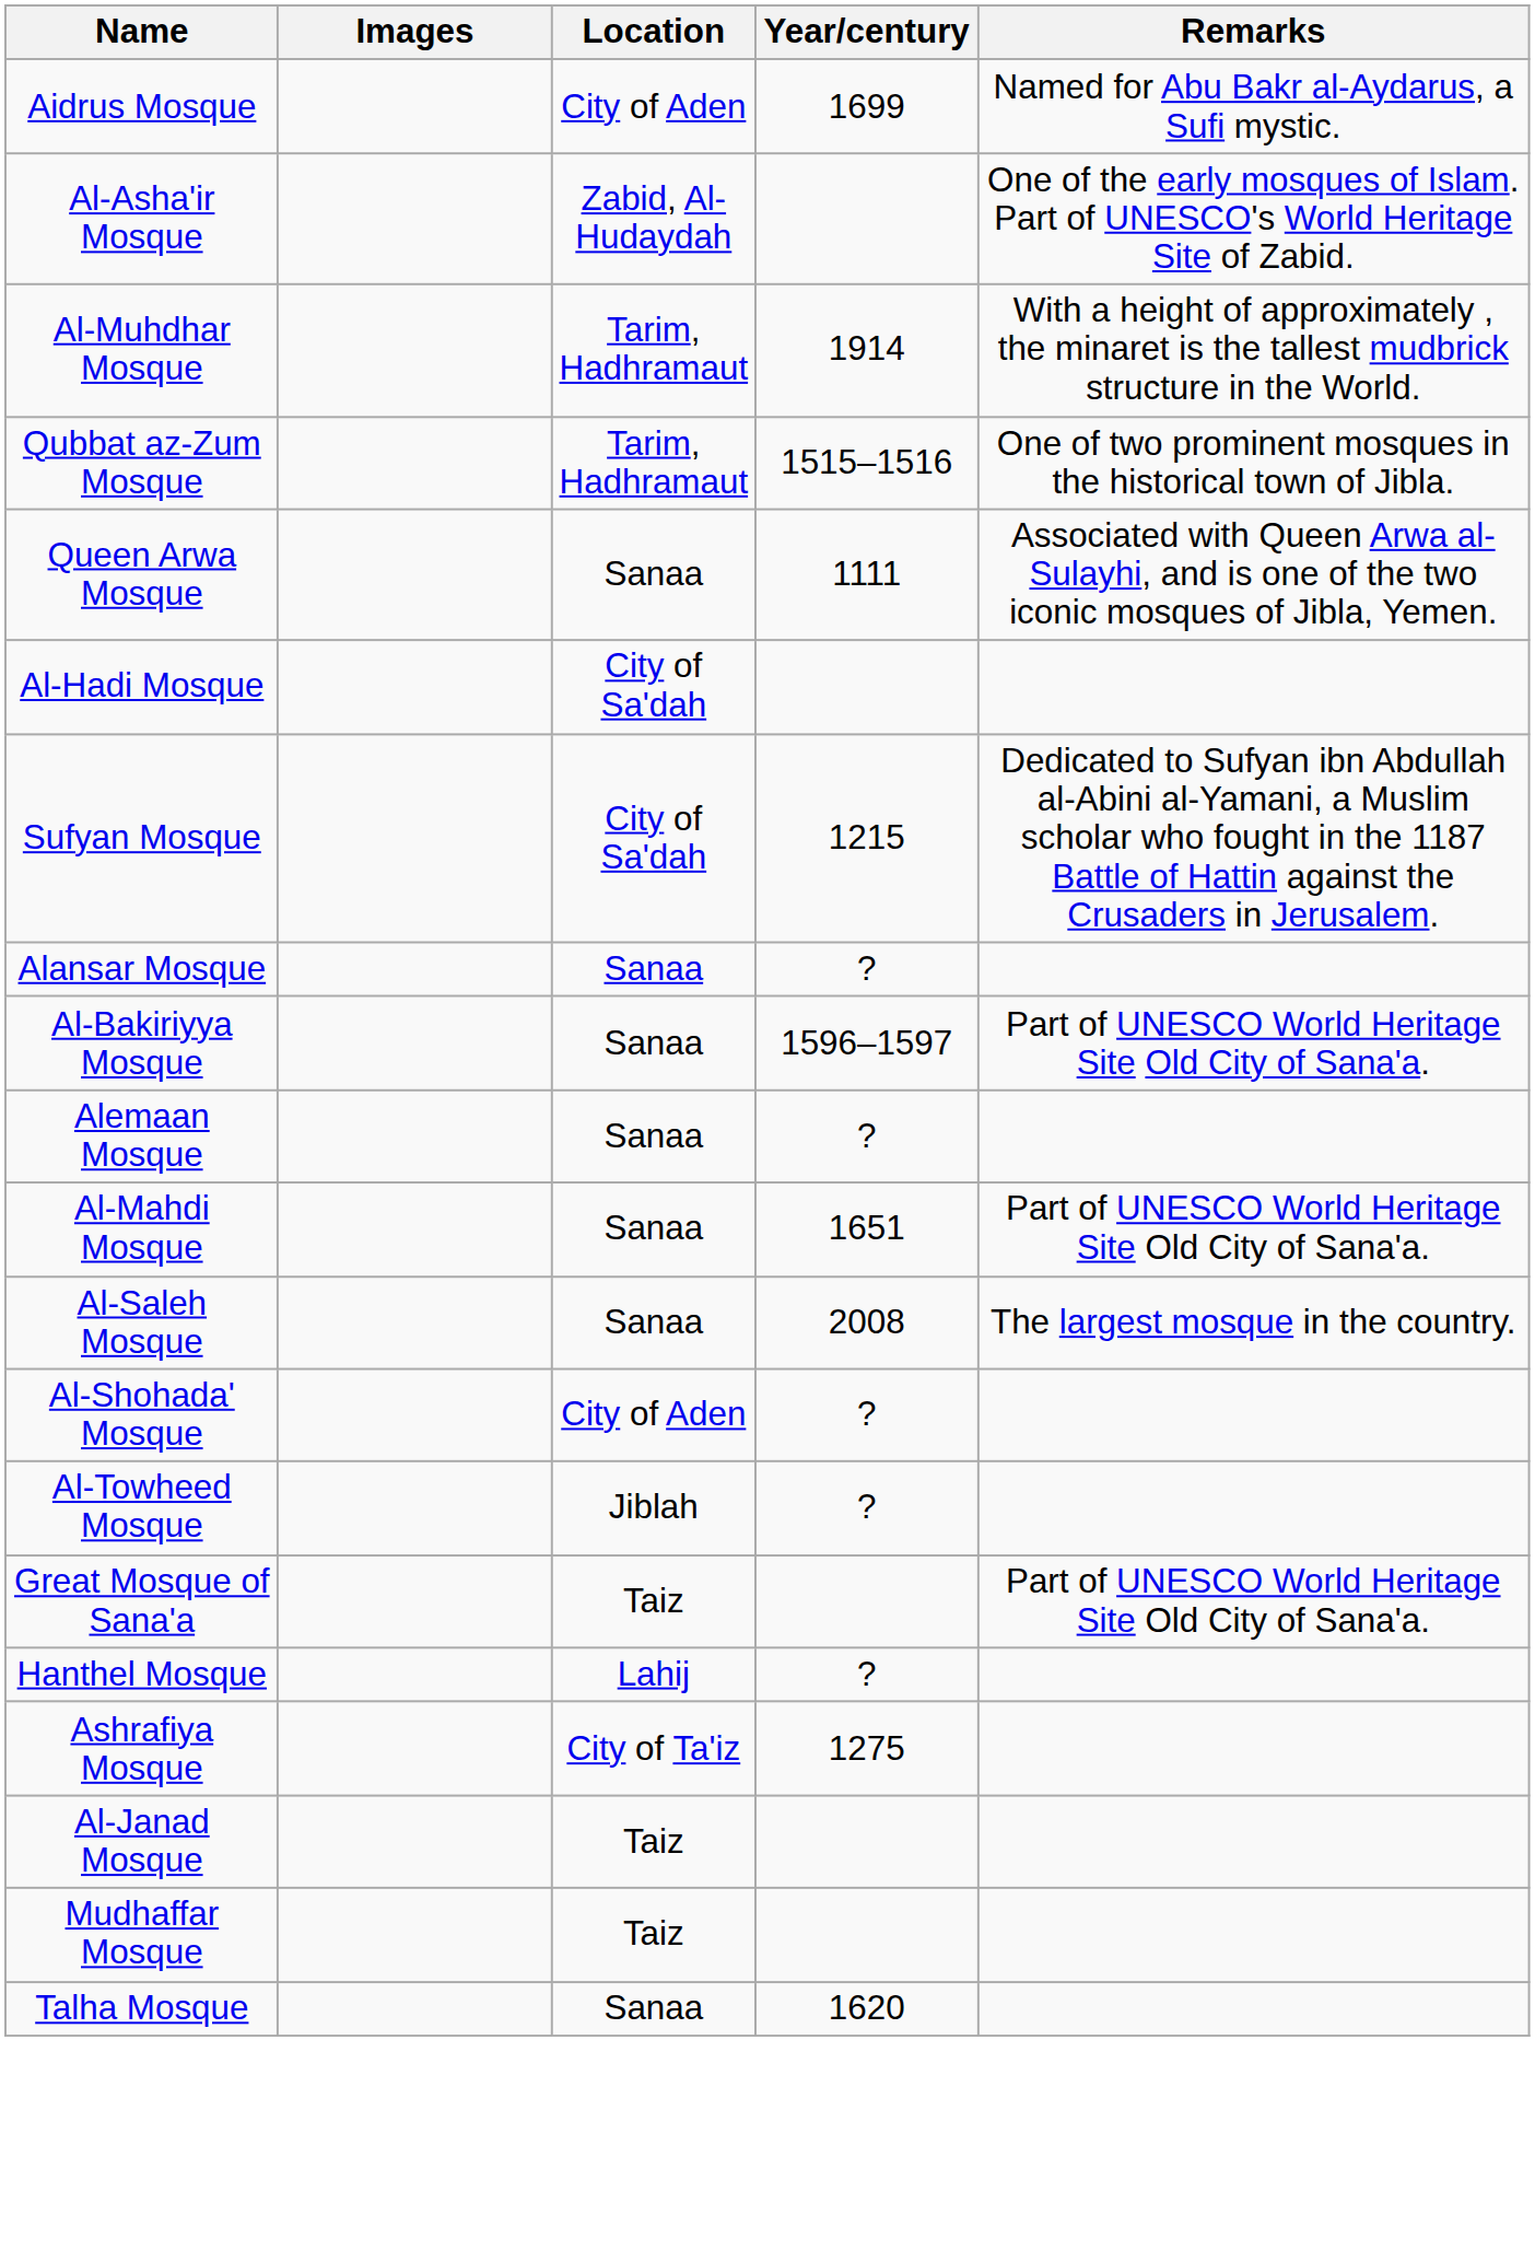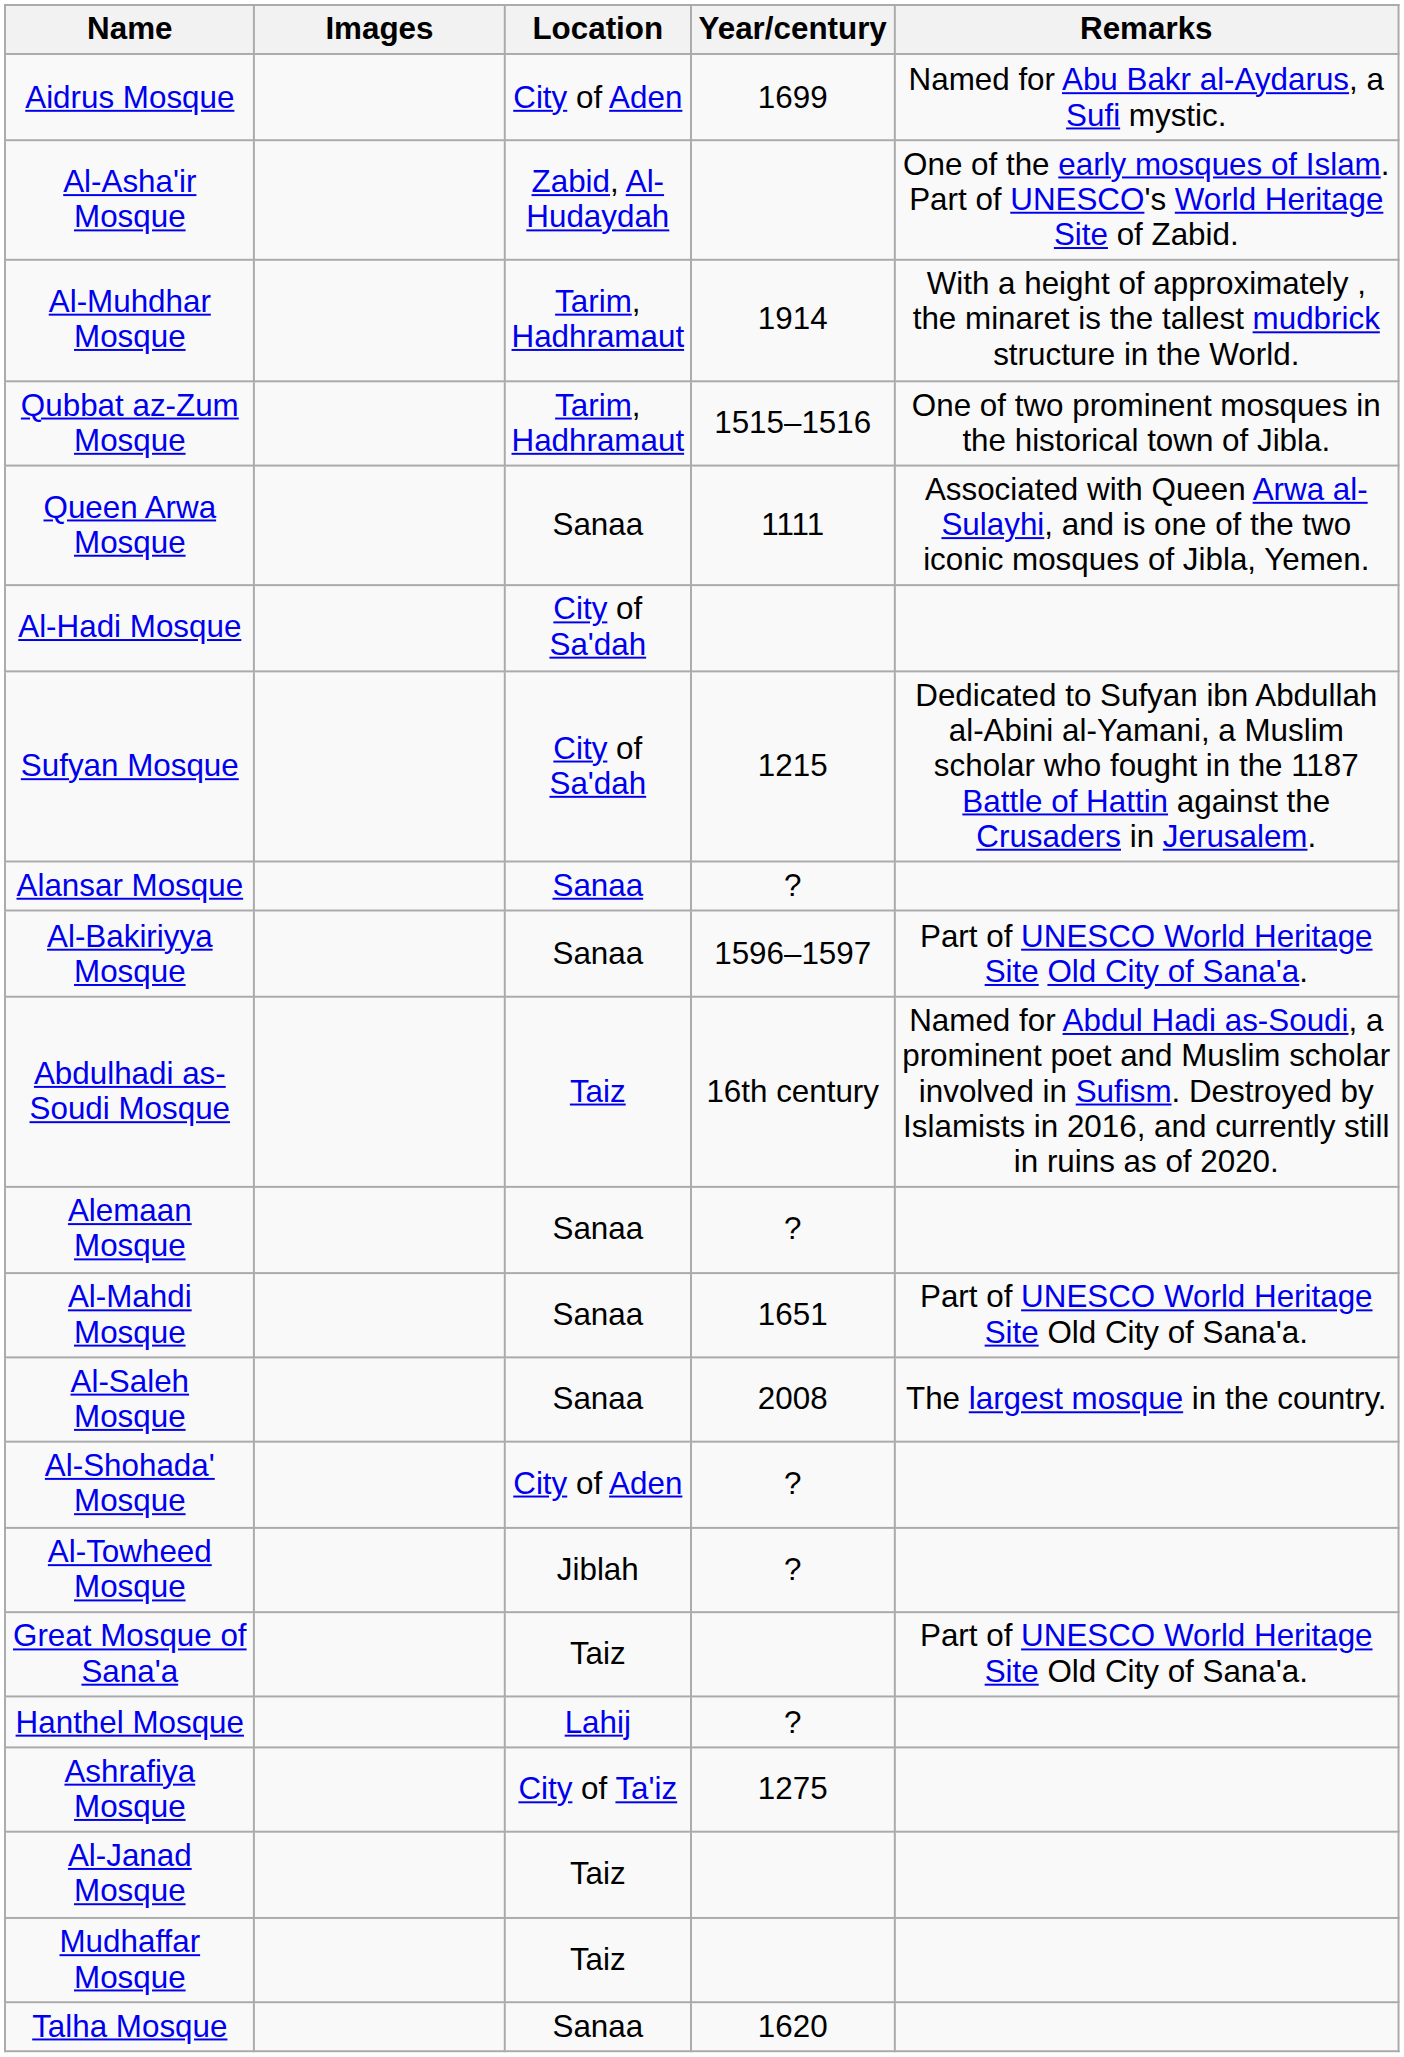+ row: Abdulhadi as-Soudi Mosque | Taiz | 16th century | Named for Abdul Hadi as-Soudi, a prominent poet and Muslim scholar involved in Sufism. Destroyed by Islamists in 2016, and currently still in ruins as of 2020.
